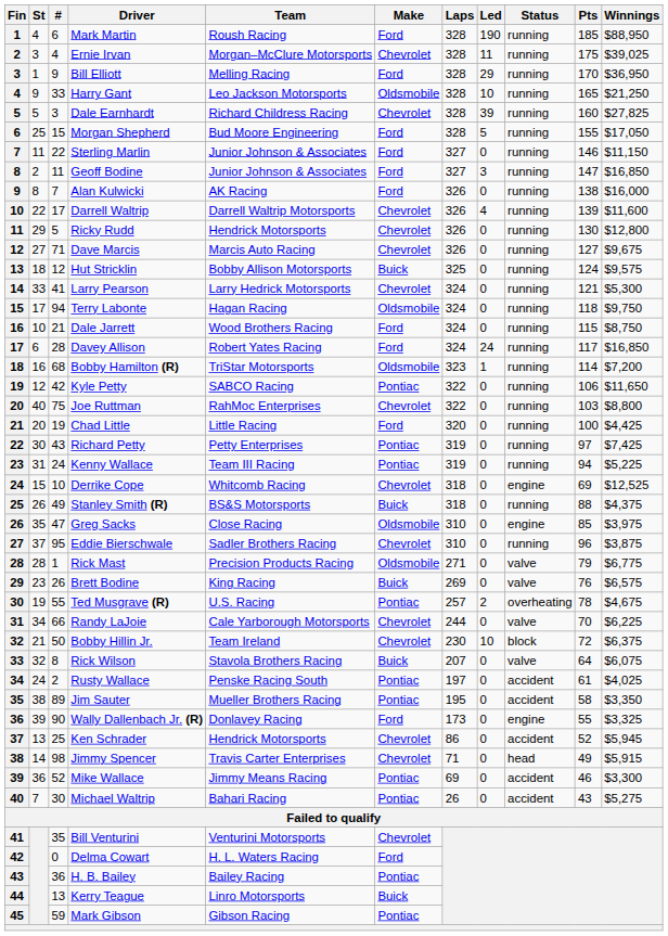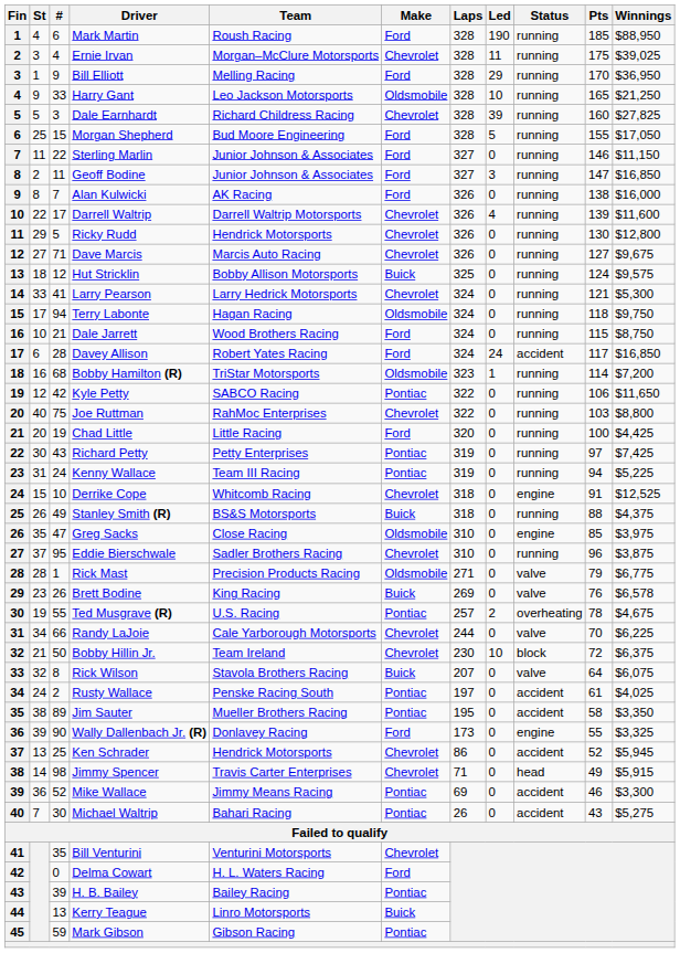Davey Allison | Status: running -> accident
Derrike Cope | Pts: 69 -> 91
Brett Bodine | Winnings: $6,575 -> $6,578
H. B. Bailey | #: 36 -> 39
